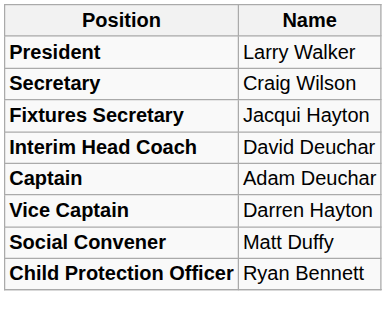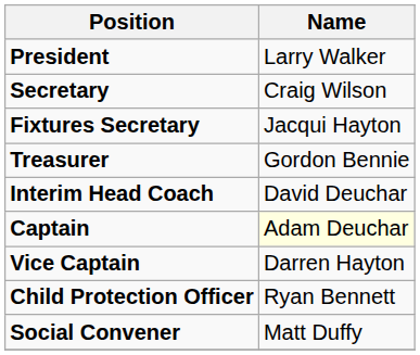+ row: Treasurer | Gordon Bennie
Captain | Name: no background -> lightyellow background
rows swapped: Social Convener <-> Child Protection Officer
